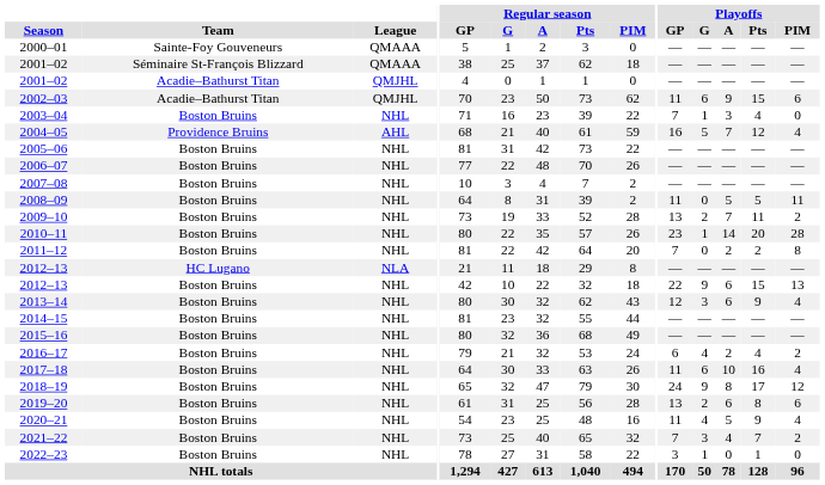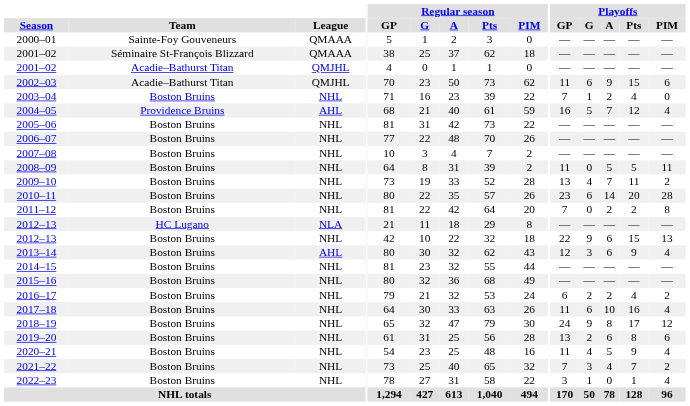2003–04 | Playoffs / A: 3 -> 2
2009–10 | Playoffs / G: 2 -> 4
2010–11 | Playoffs / G: 1 -> 6
2013–14 | League: NHL -> AHL
2016–17 | Playoffs / G: 4 -> 2
2022–23 | Playoffs / PIM: 0 -> 4
